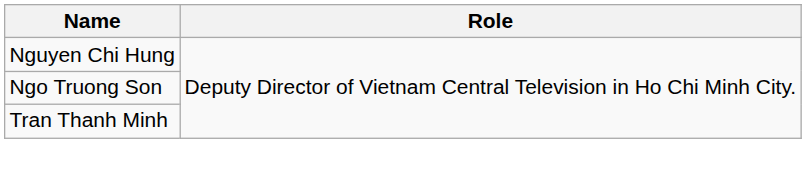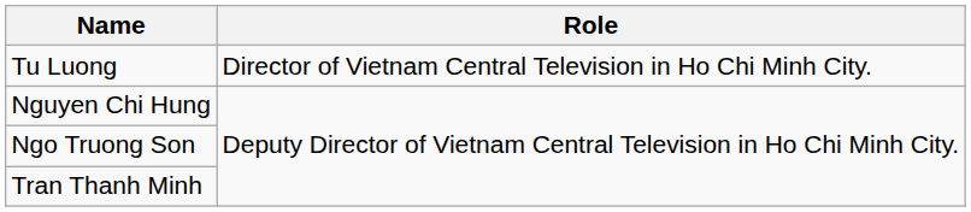+ row: Tu Luong | Director of Vietnam Central Television in Ho Chi Minh City.
